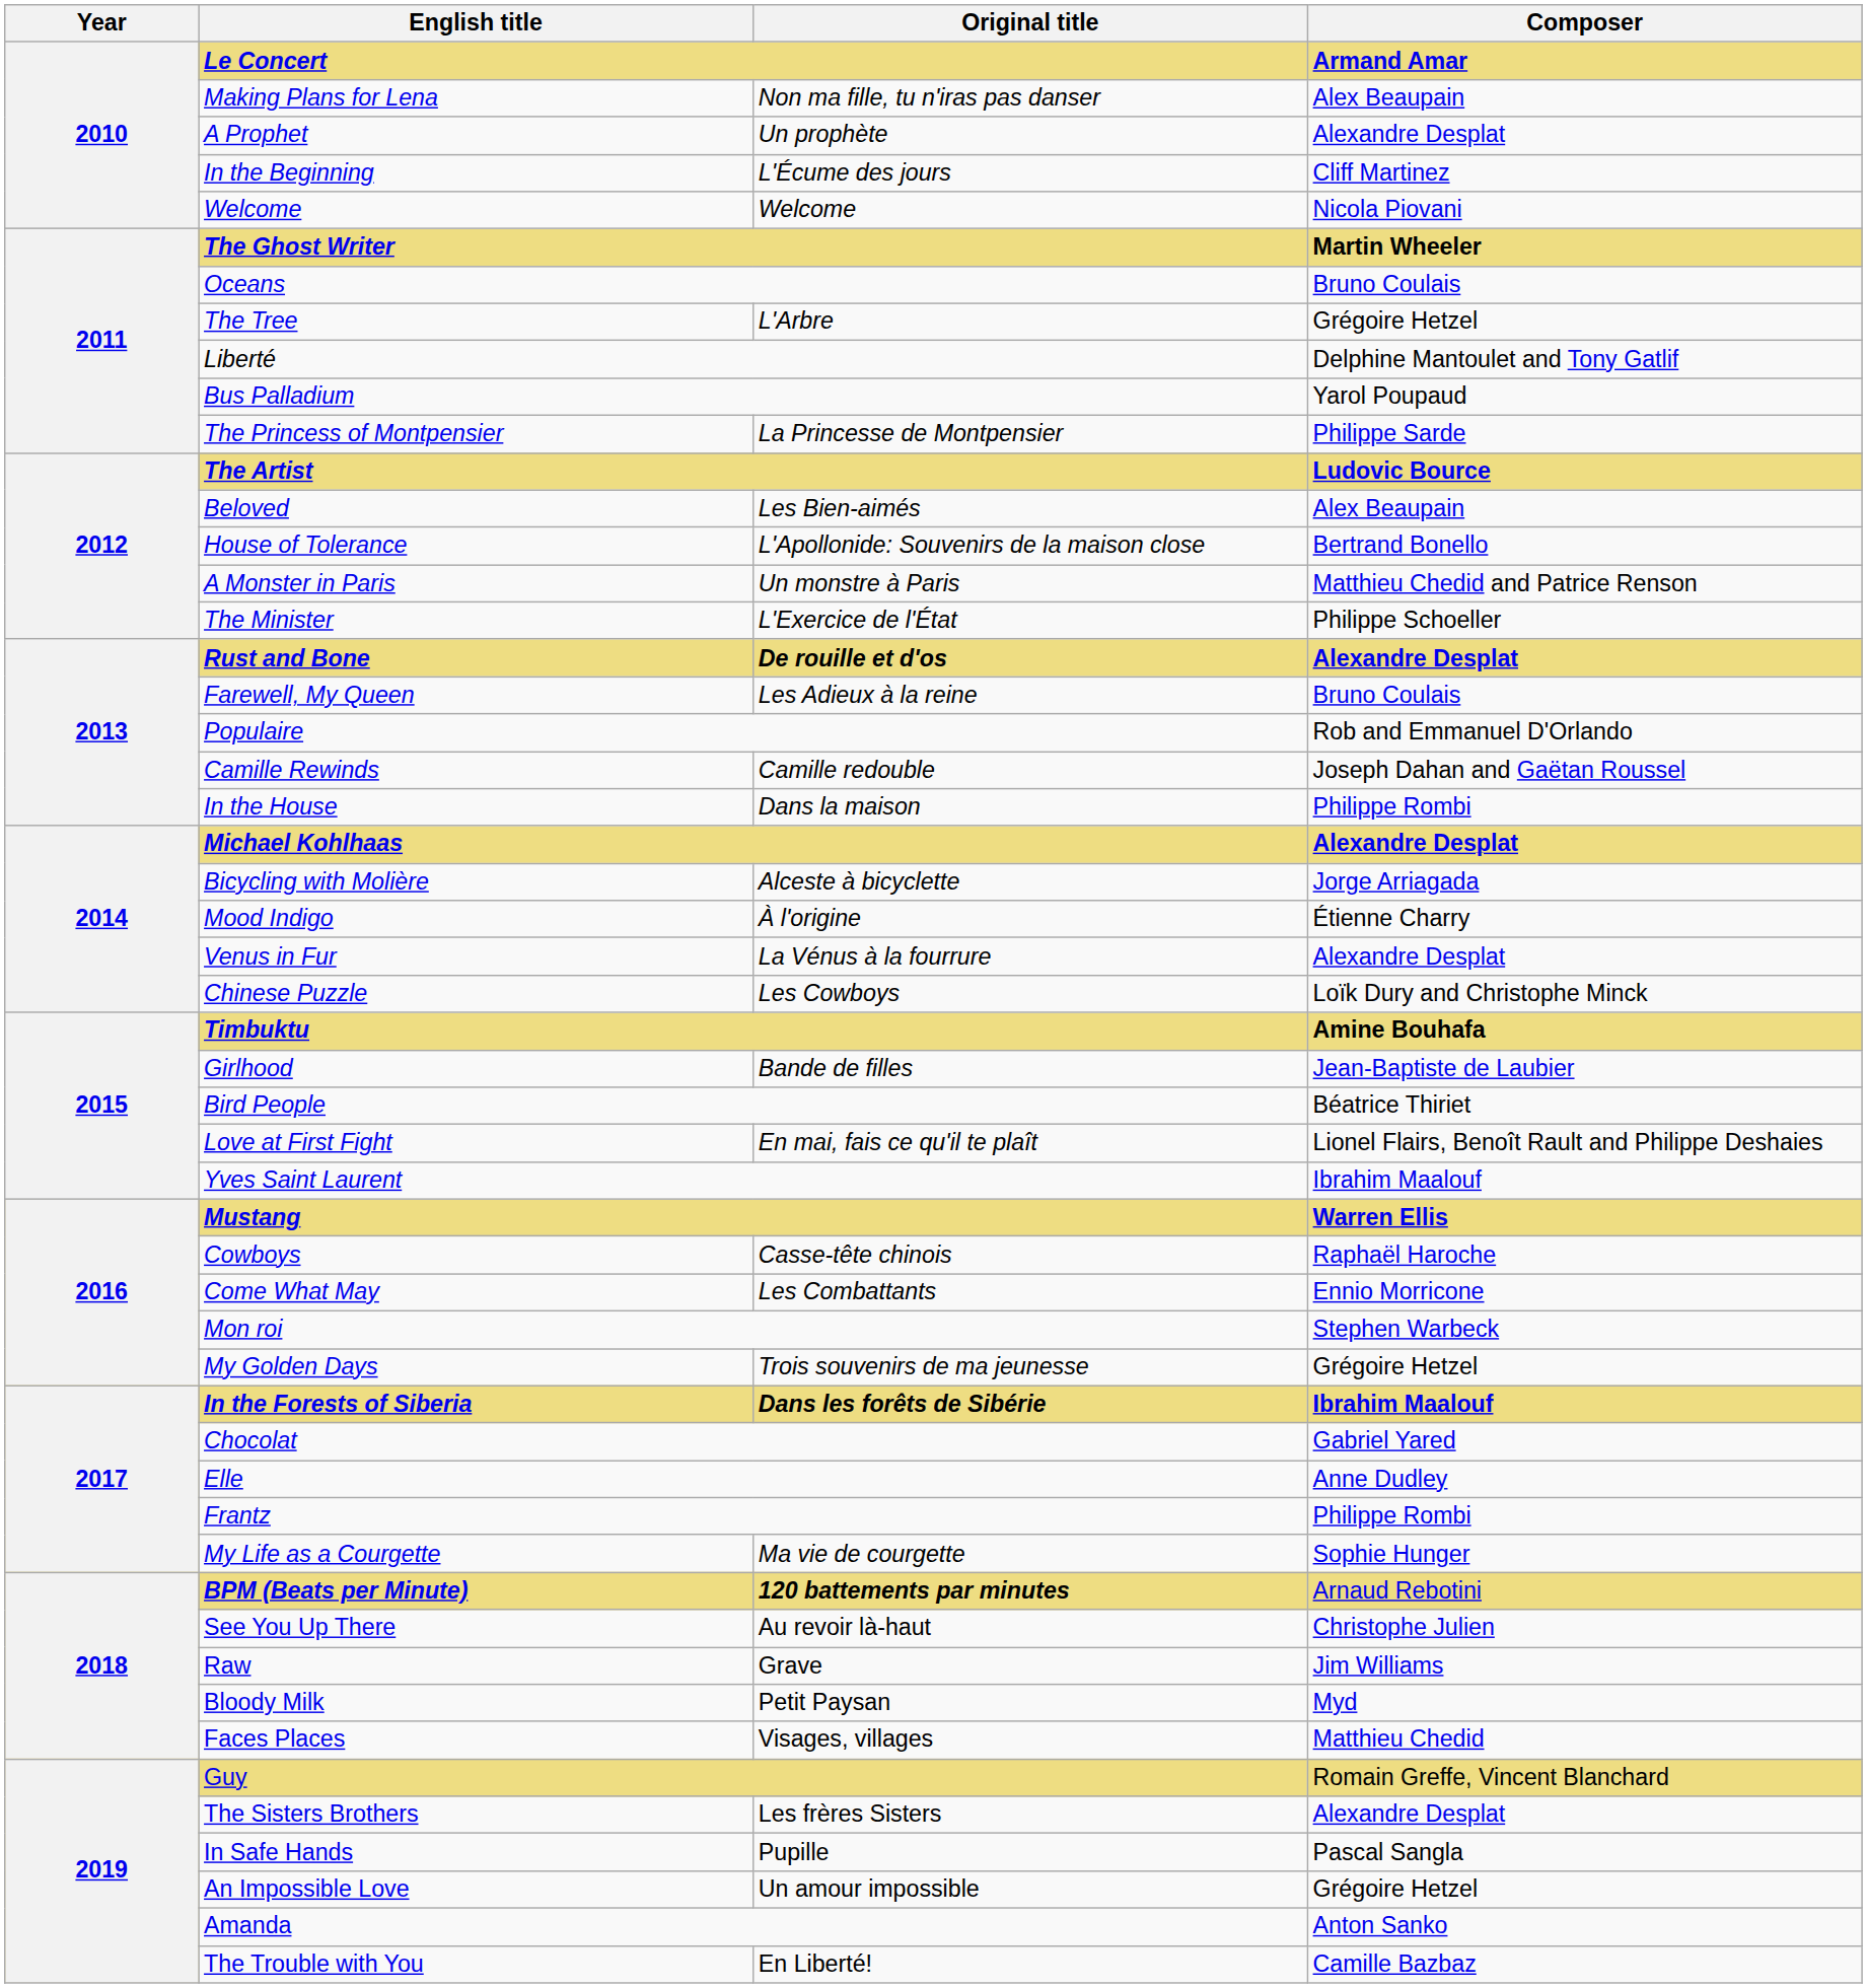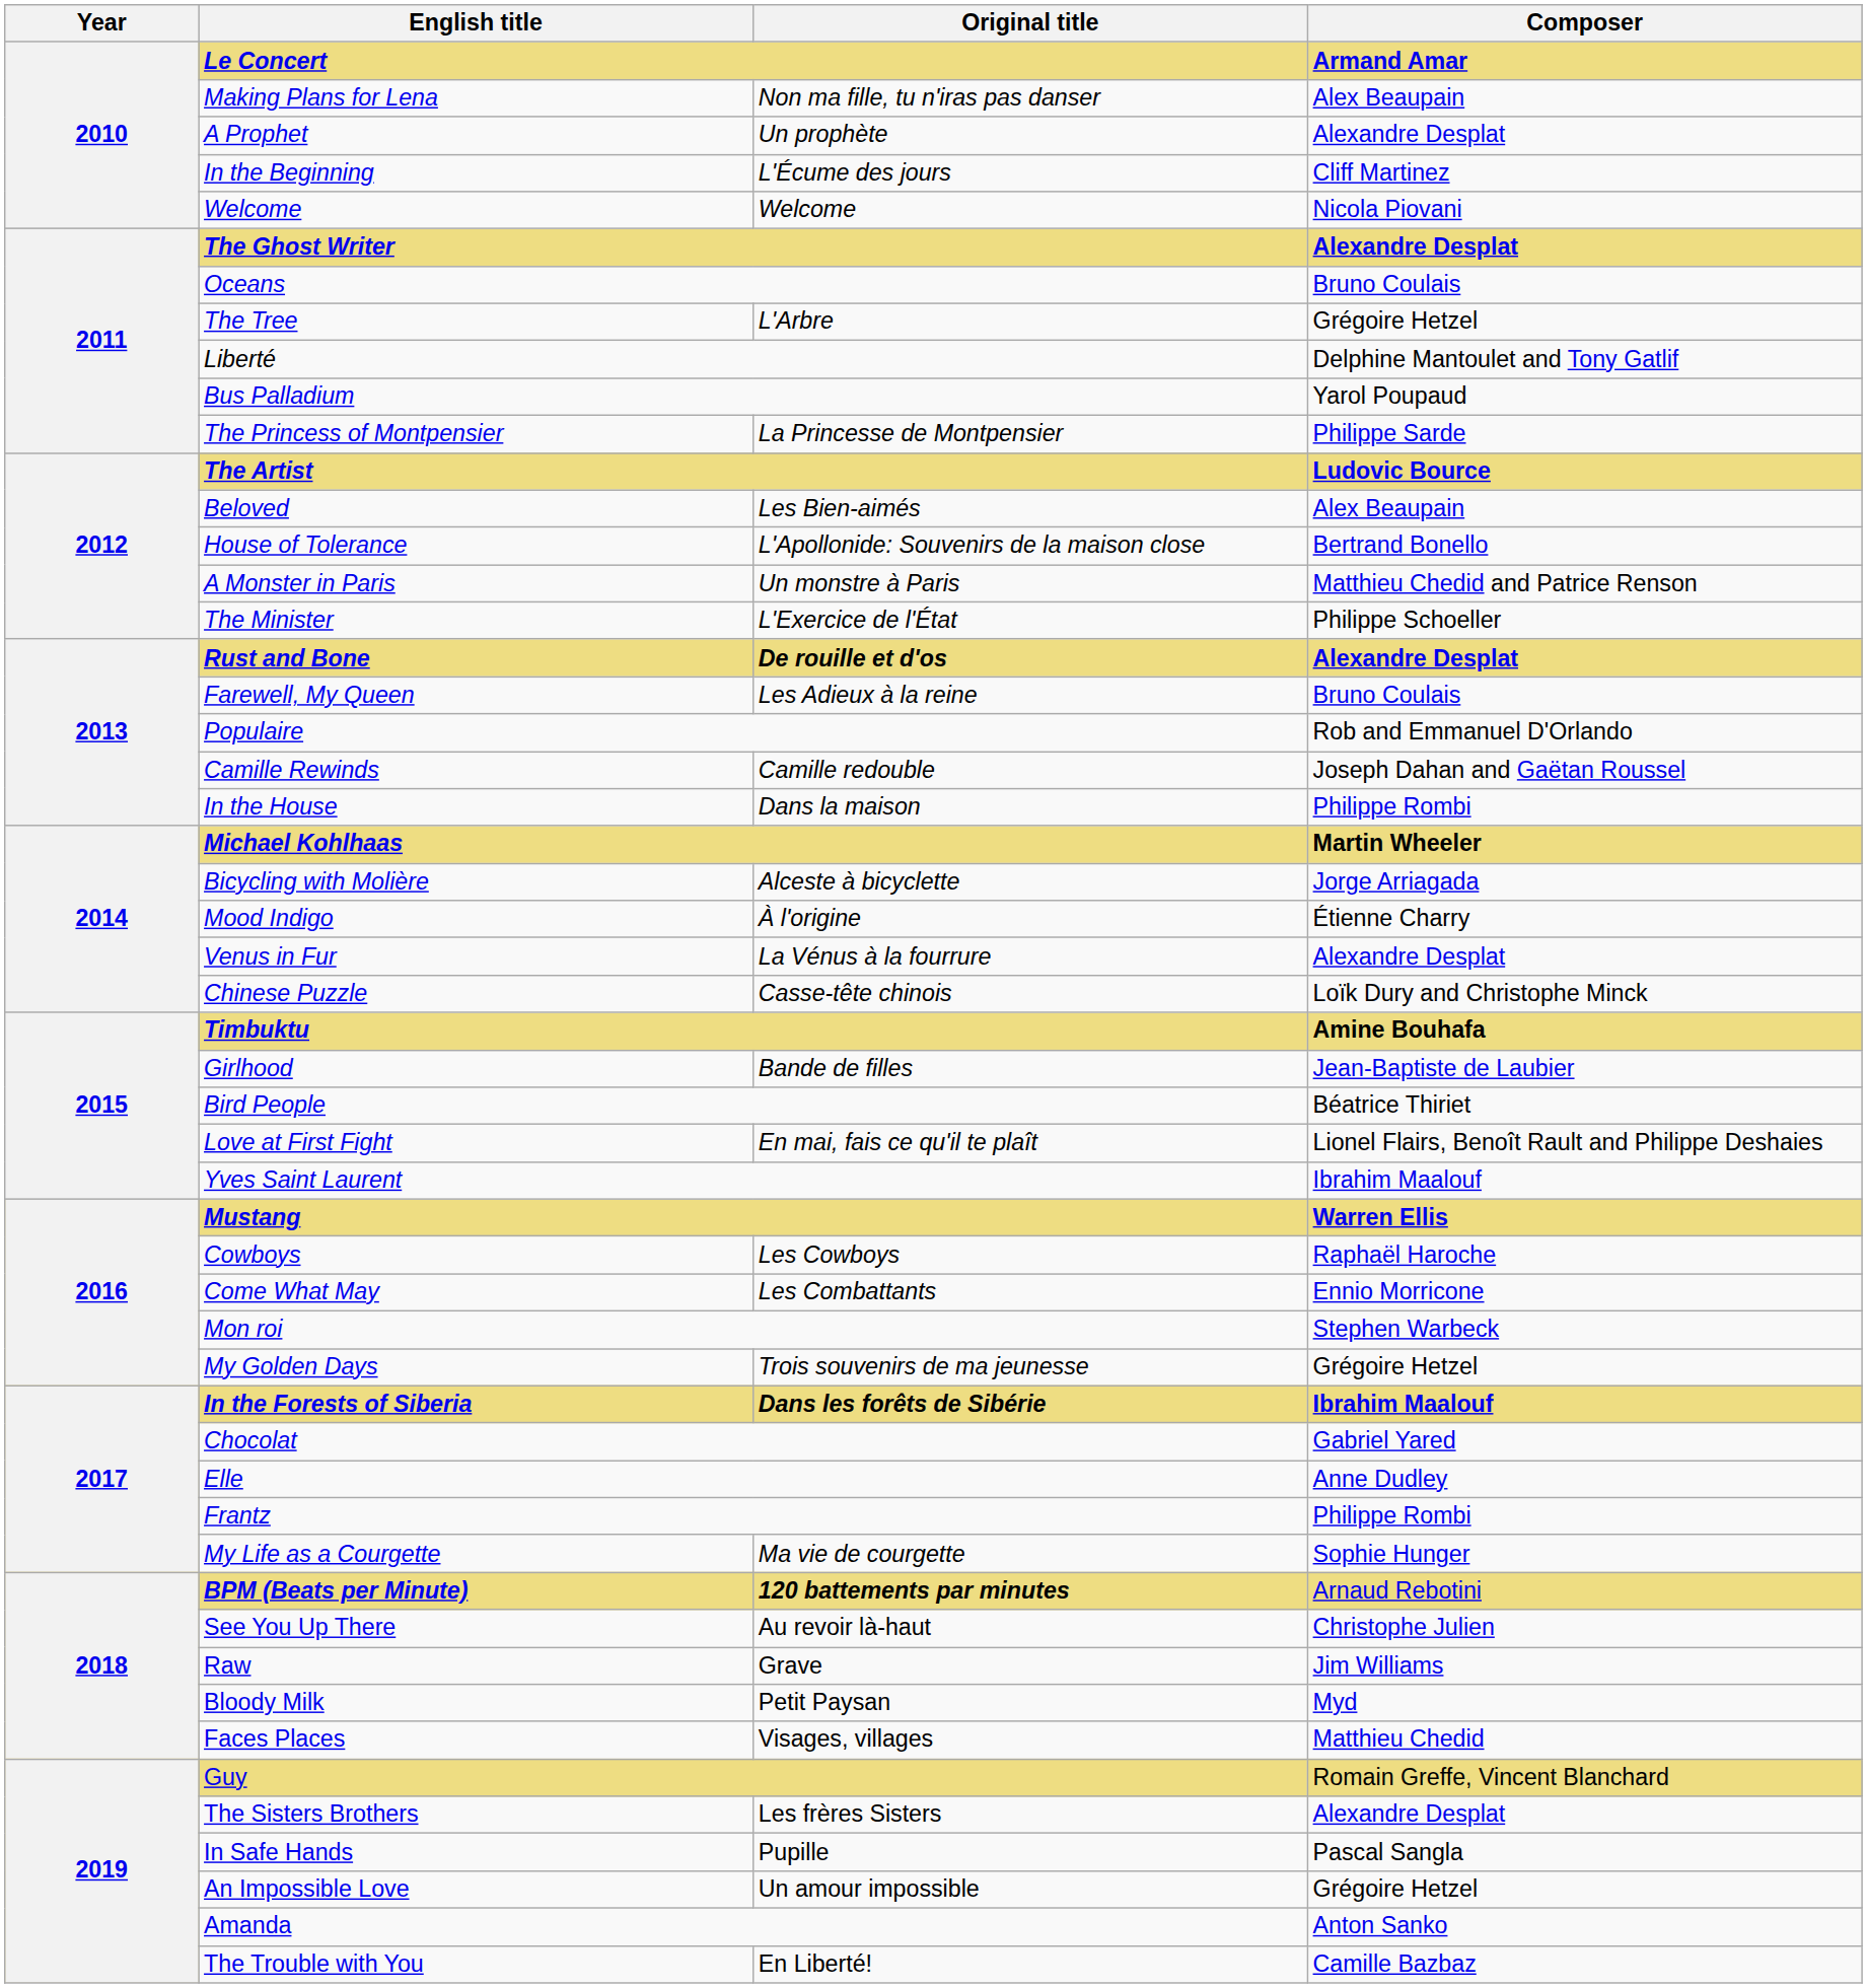The Ghost Writer | Composer: Martin Wheeler -> Alexandre Desplat
Michael Kohlhaas | Composer: Alexandre Desplat -> Martin Wheeler
Chinese Puzzle | Original title: Les Cowboys -> Casse-tête chinois
Cowboys | Original title: Casse-tête chinois -> Les Cowboys
